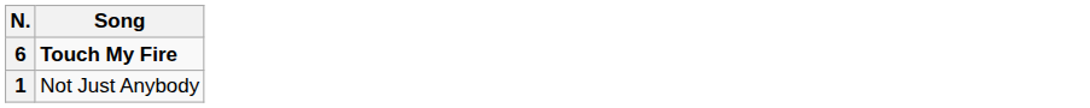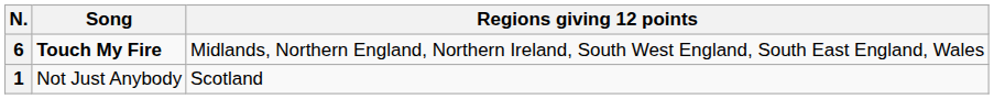+ column: Regions giving 12 points | Midlands, Northern England, Northern Ireland, South West England, South East England, Wales | Scotland
